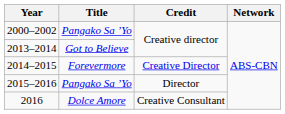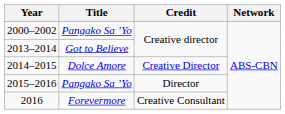2014–2015 | Title: Forevermore -> Dolce Amore
2016 | Title: Dolce Amore -> Forevermore
